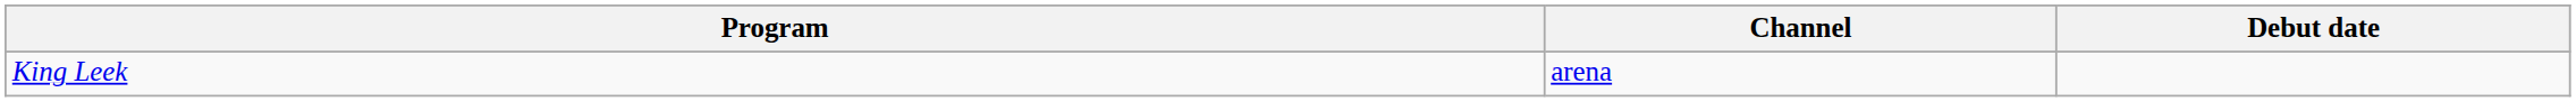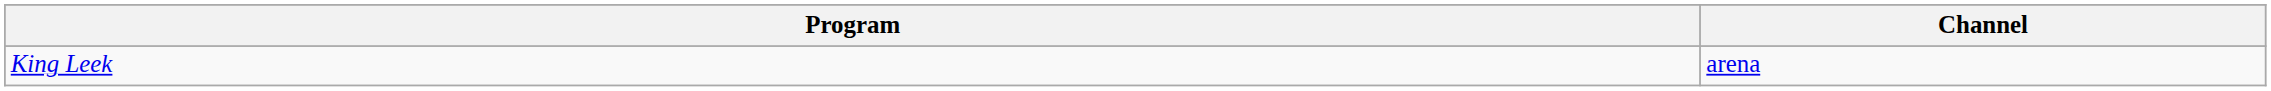- column: Debut date
